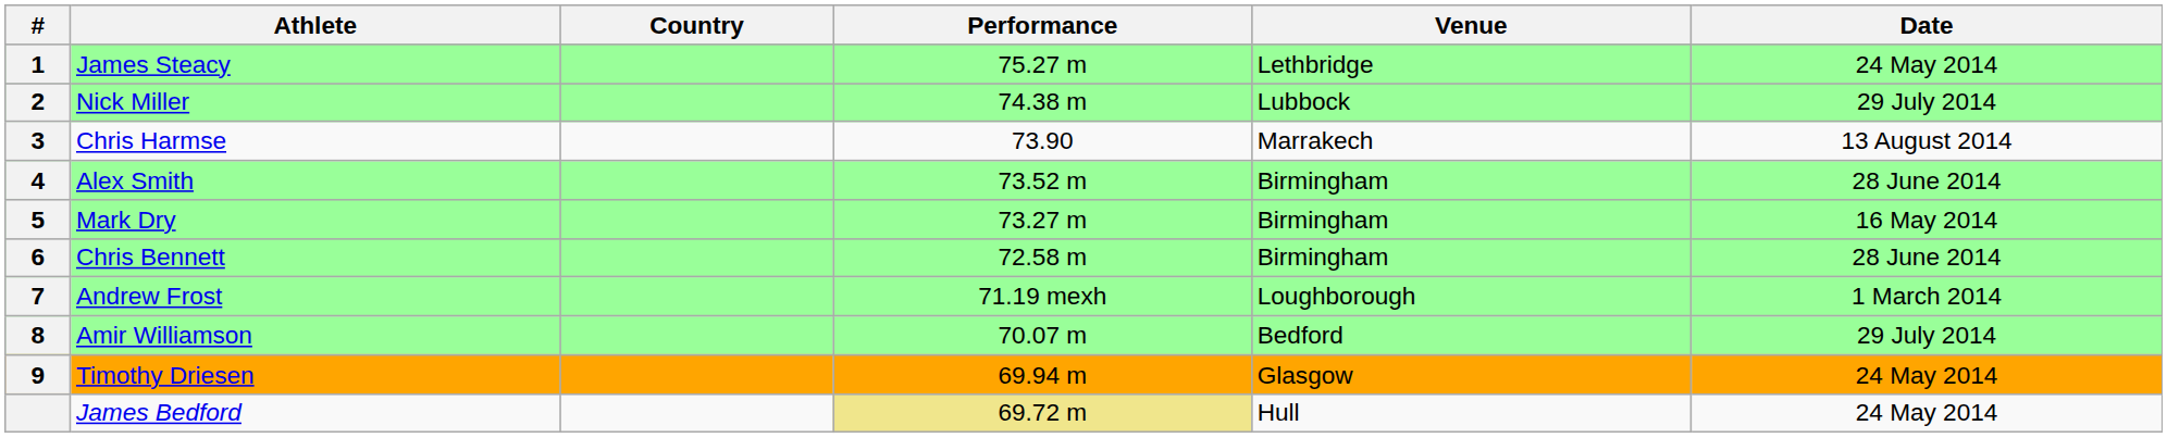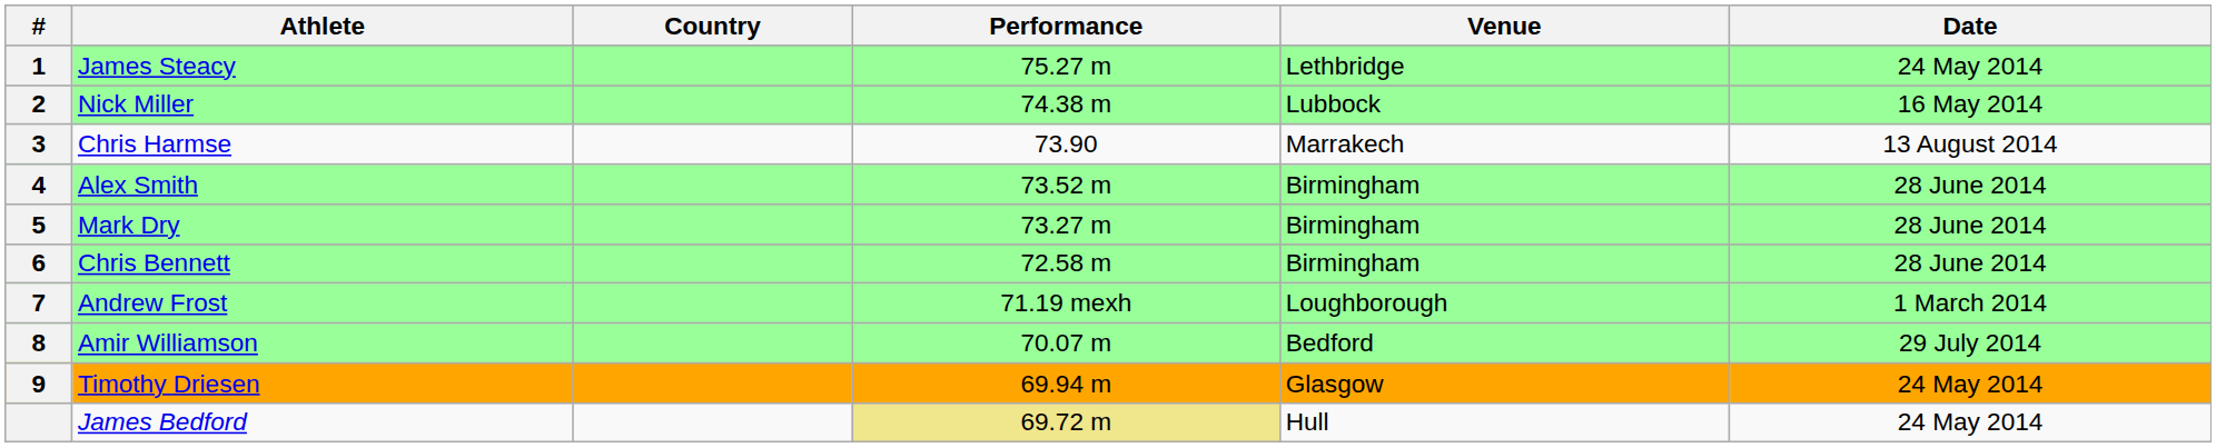Nick Miller | Date: 29 July 2014 -> 16 May 2014
Mark Dry | Date: 16 May 2014 -> 28 June 2014
